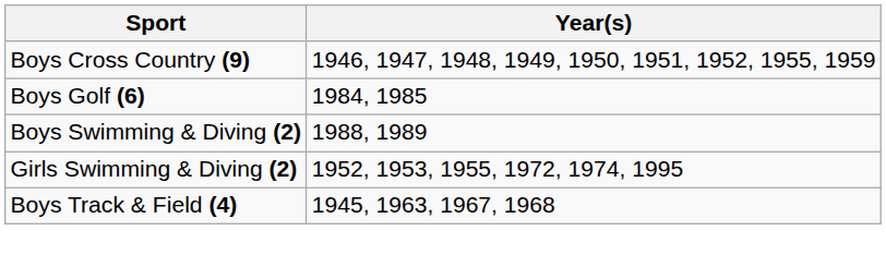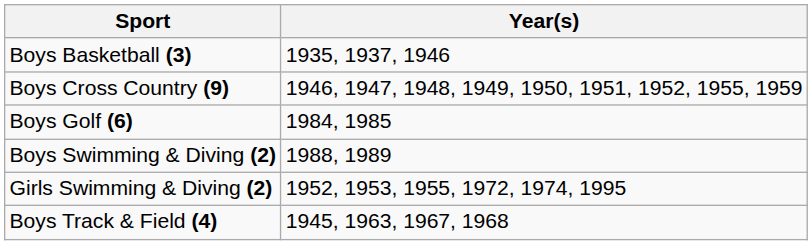+ row: Boys Basketball (3) | 1935, 1937, 1946
